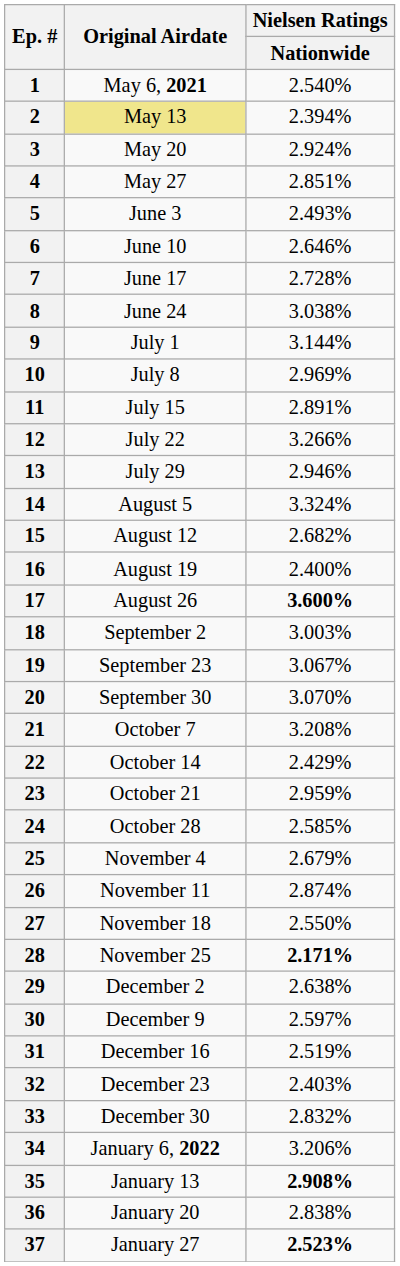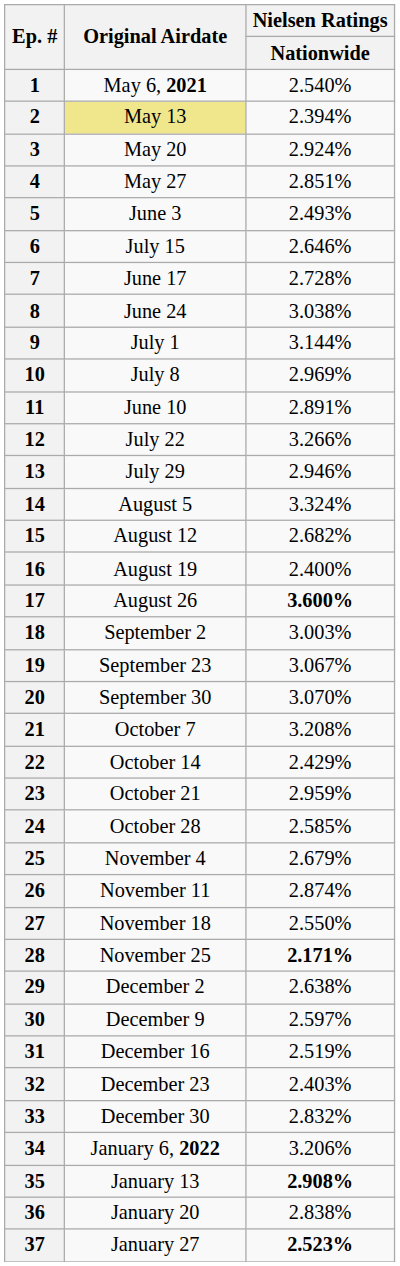6 | Original Airdate: June 10 -> July 15
11 | Original Airdate: July 15 -> June 10
